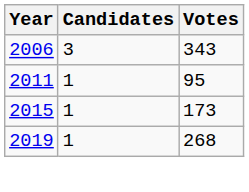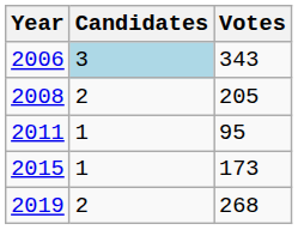2006 | Candidates: no background -> lightblue background
+ row: 2008 | 2 | 205
2019 | Candidates: 1 -> 2
